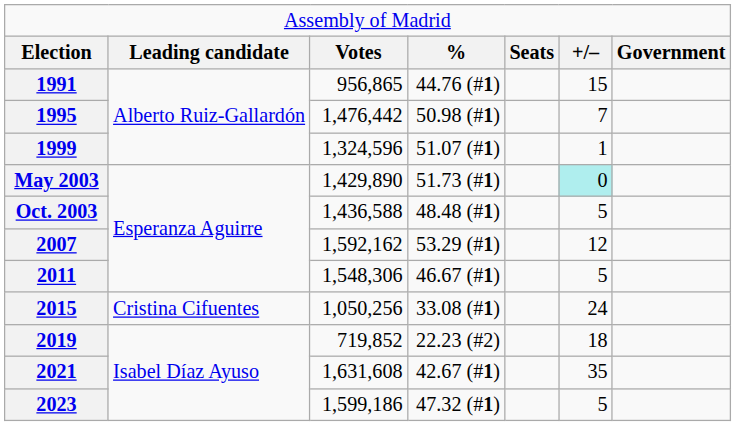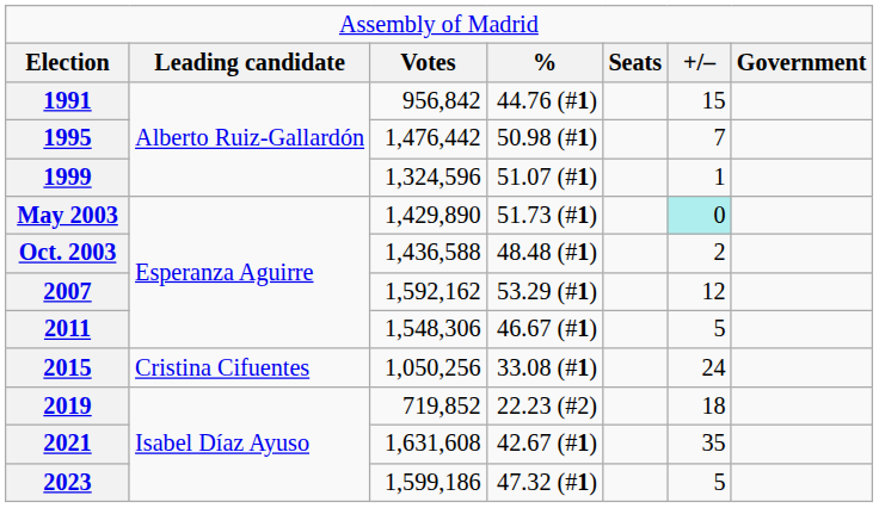1991 | column 3: 956,865 -> 956,842
Oct. 2003 | column 6: 5 -> 2
